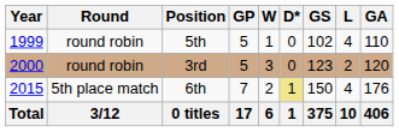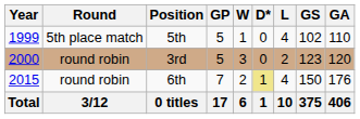columns swapped: L <-> GS
5th | Round: round robin -> 5th place match
6th | Round: 5th place match -> round robin
